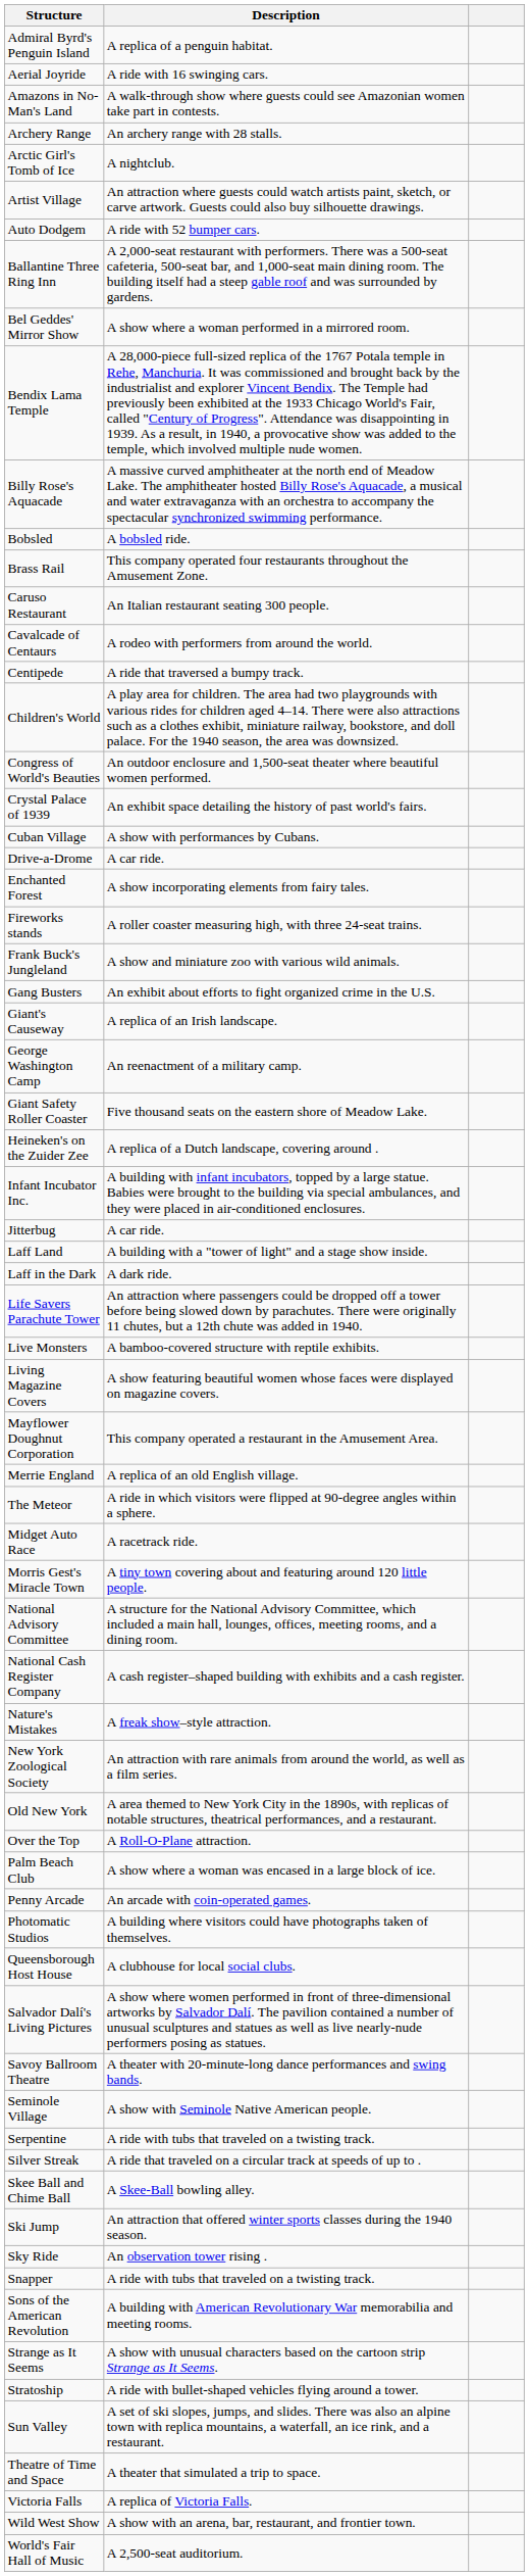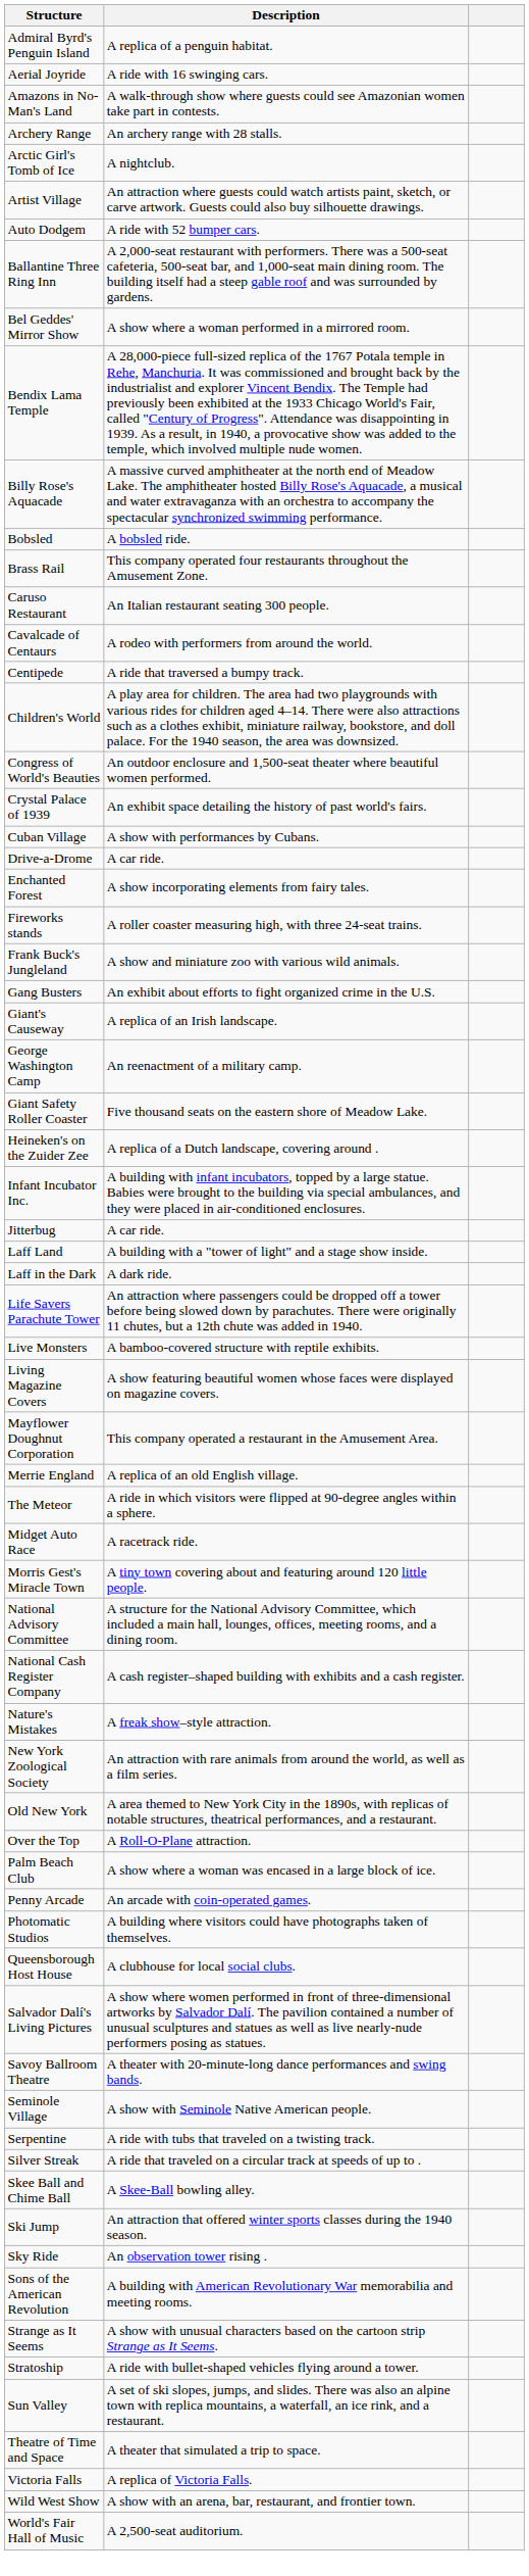- row: Snapper | A ride with tubs that traveled on a twisting track.
